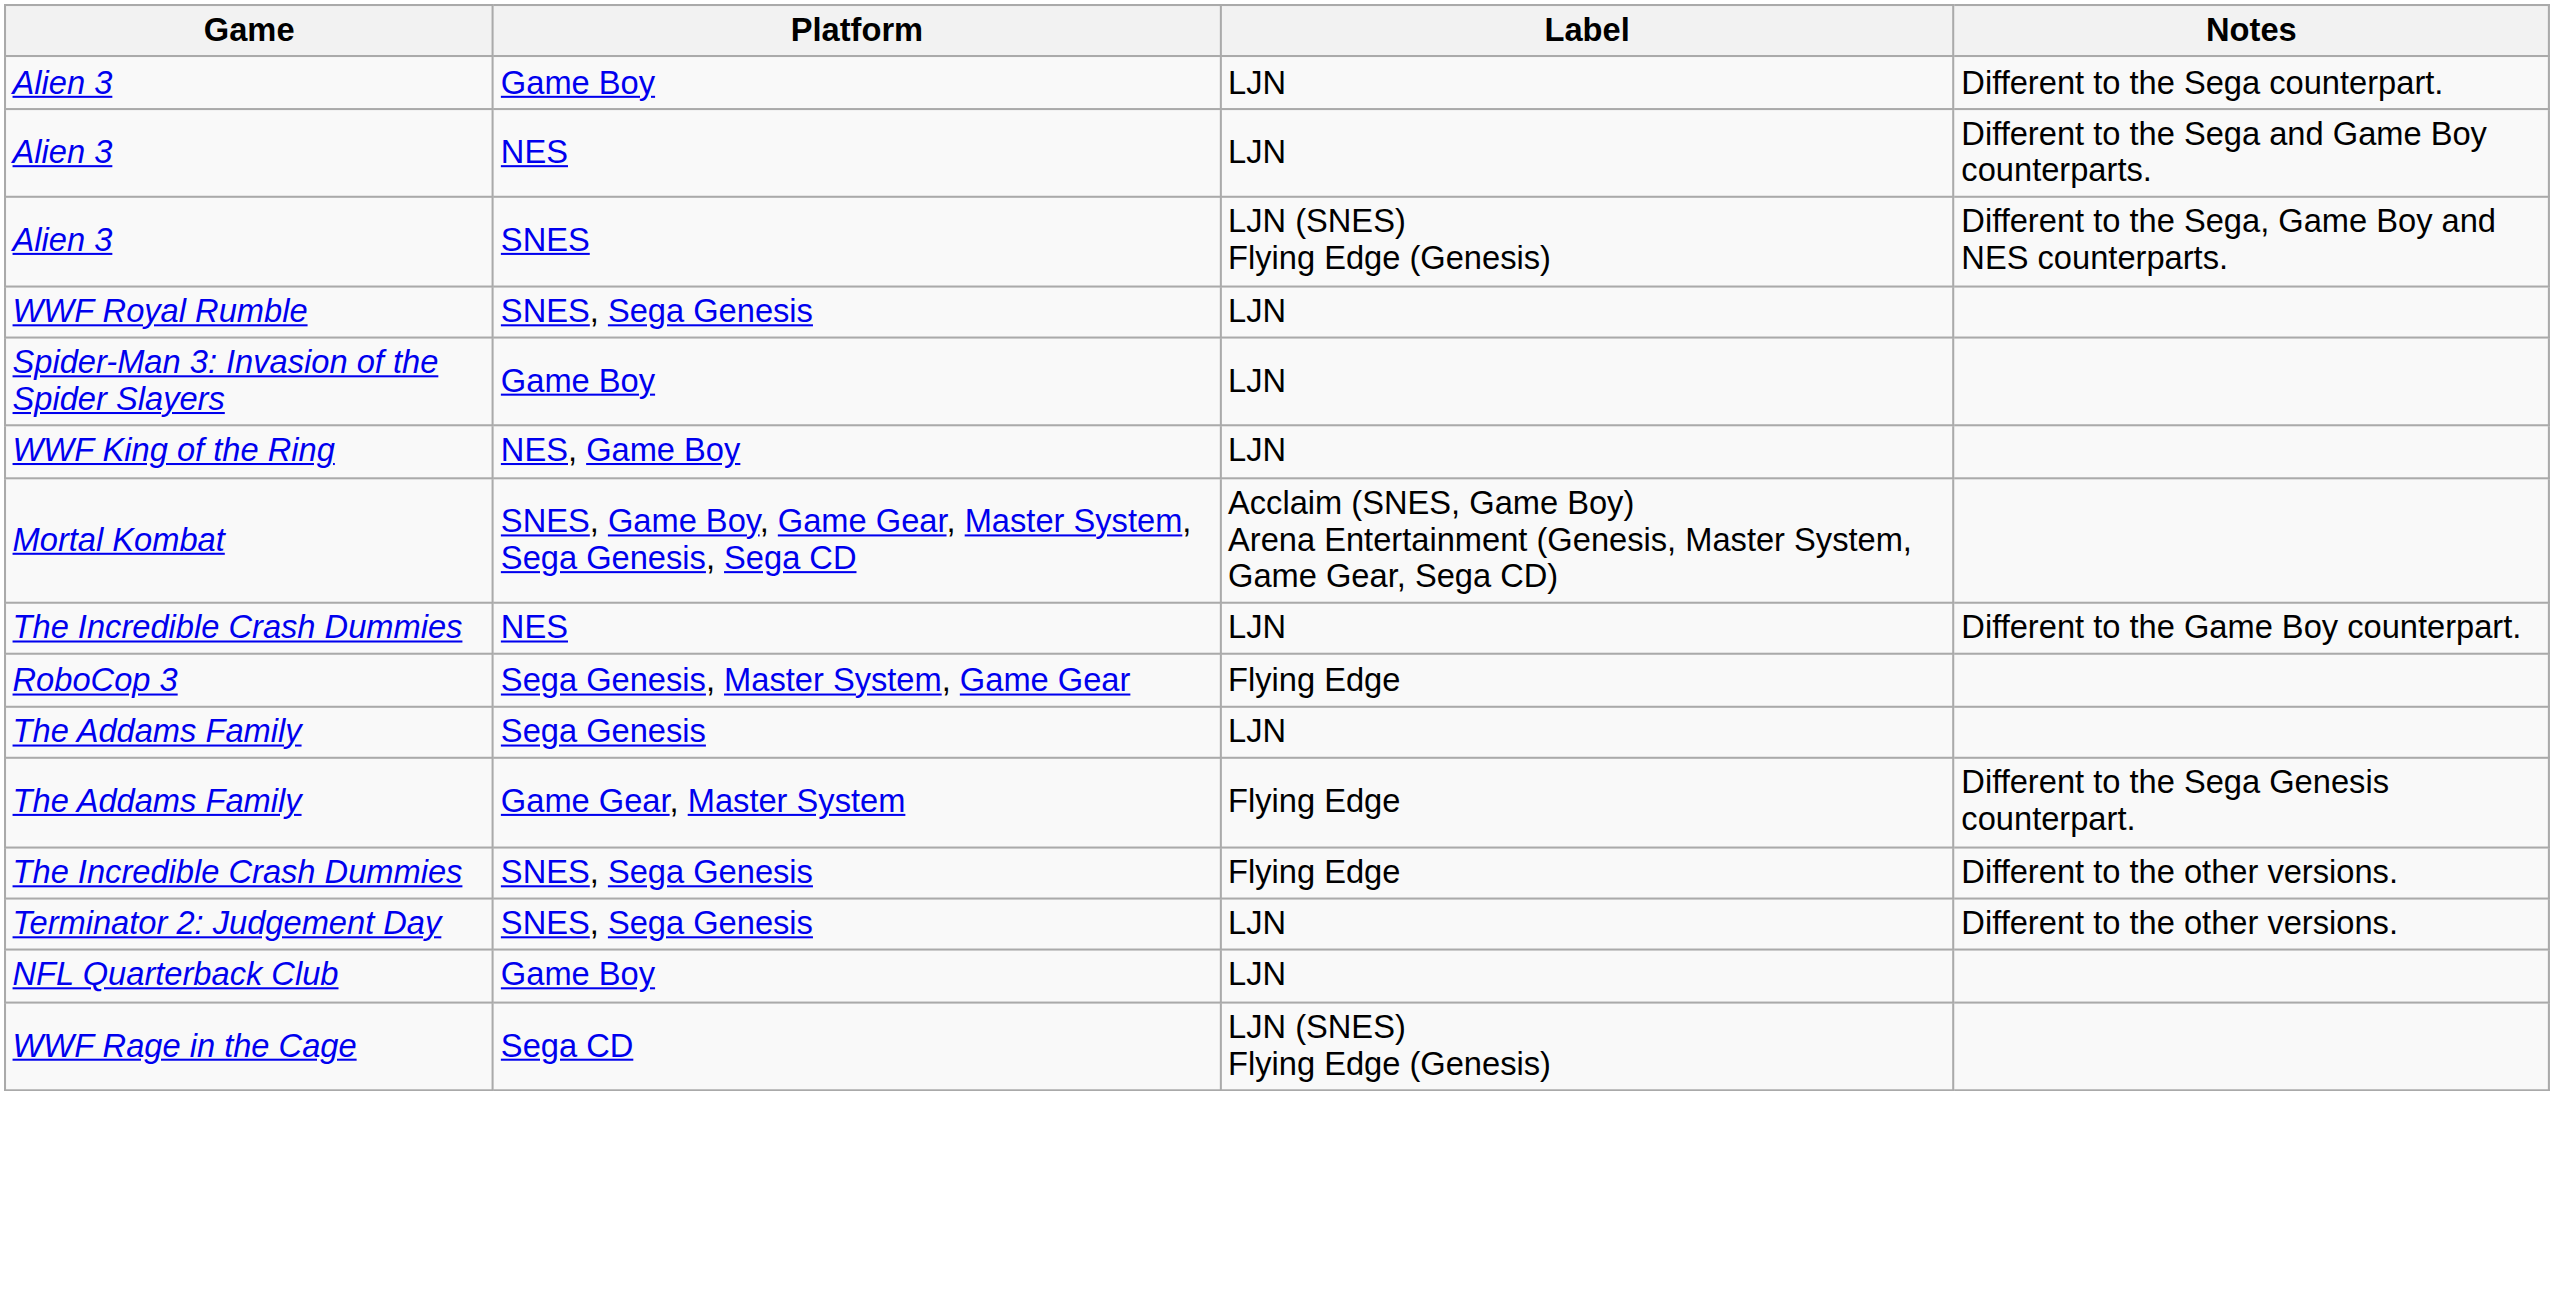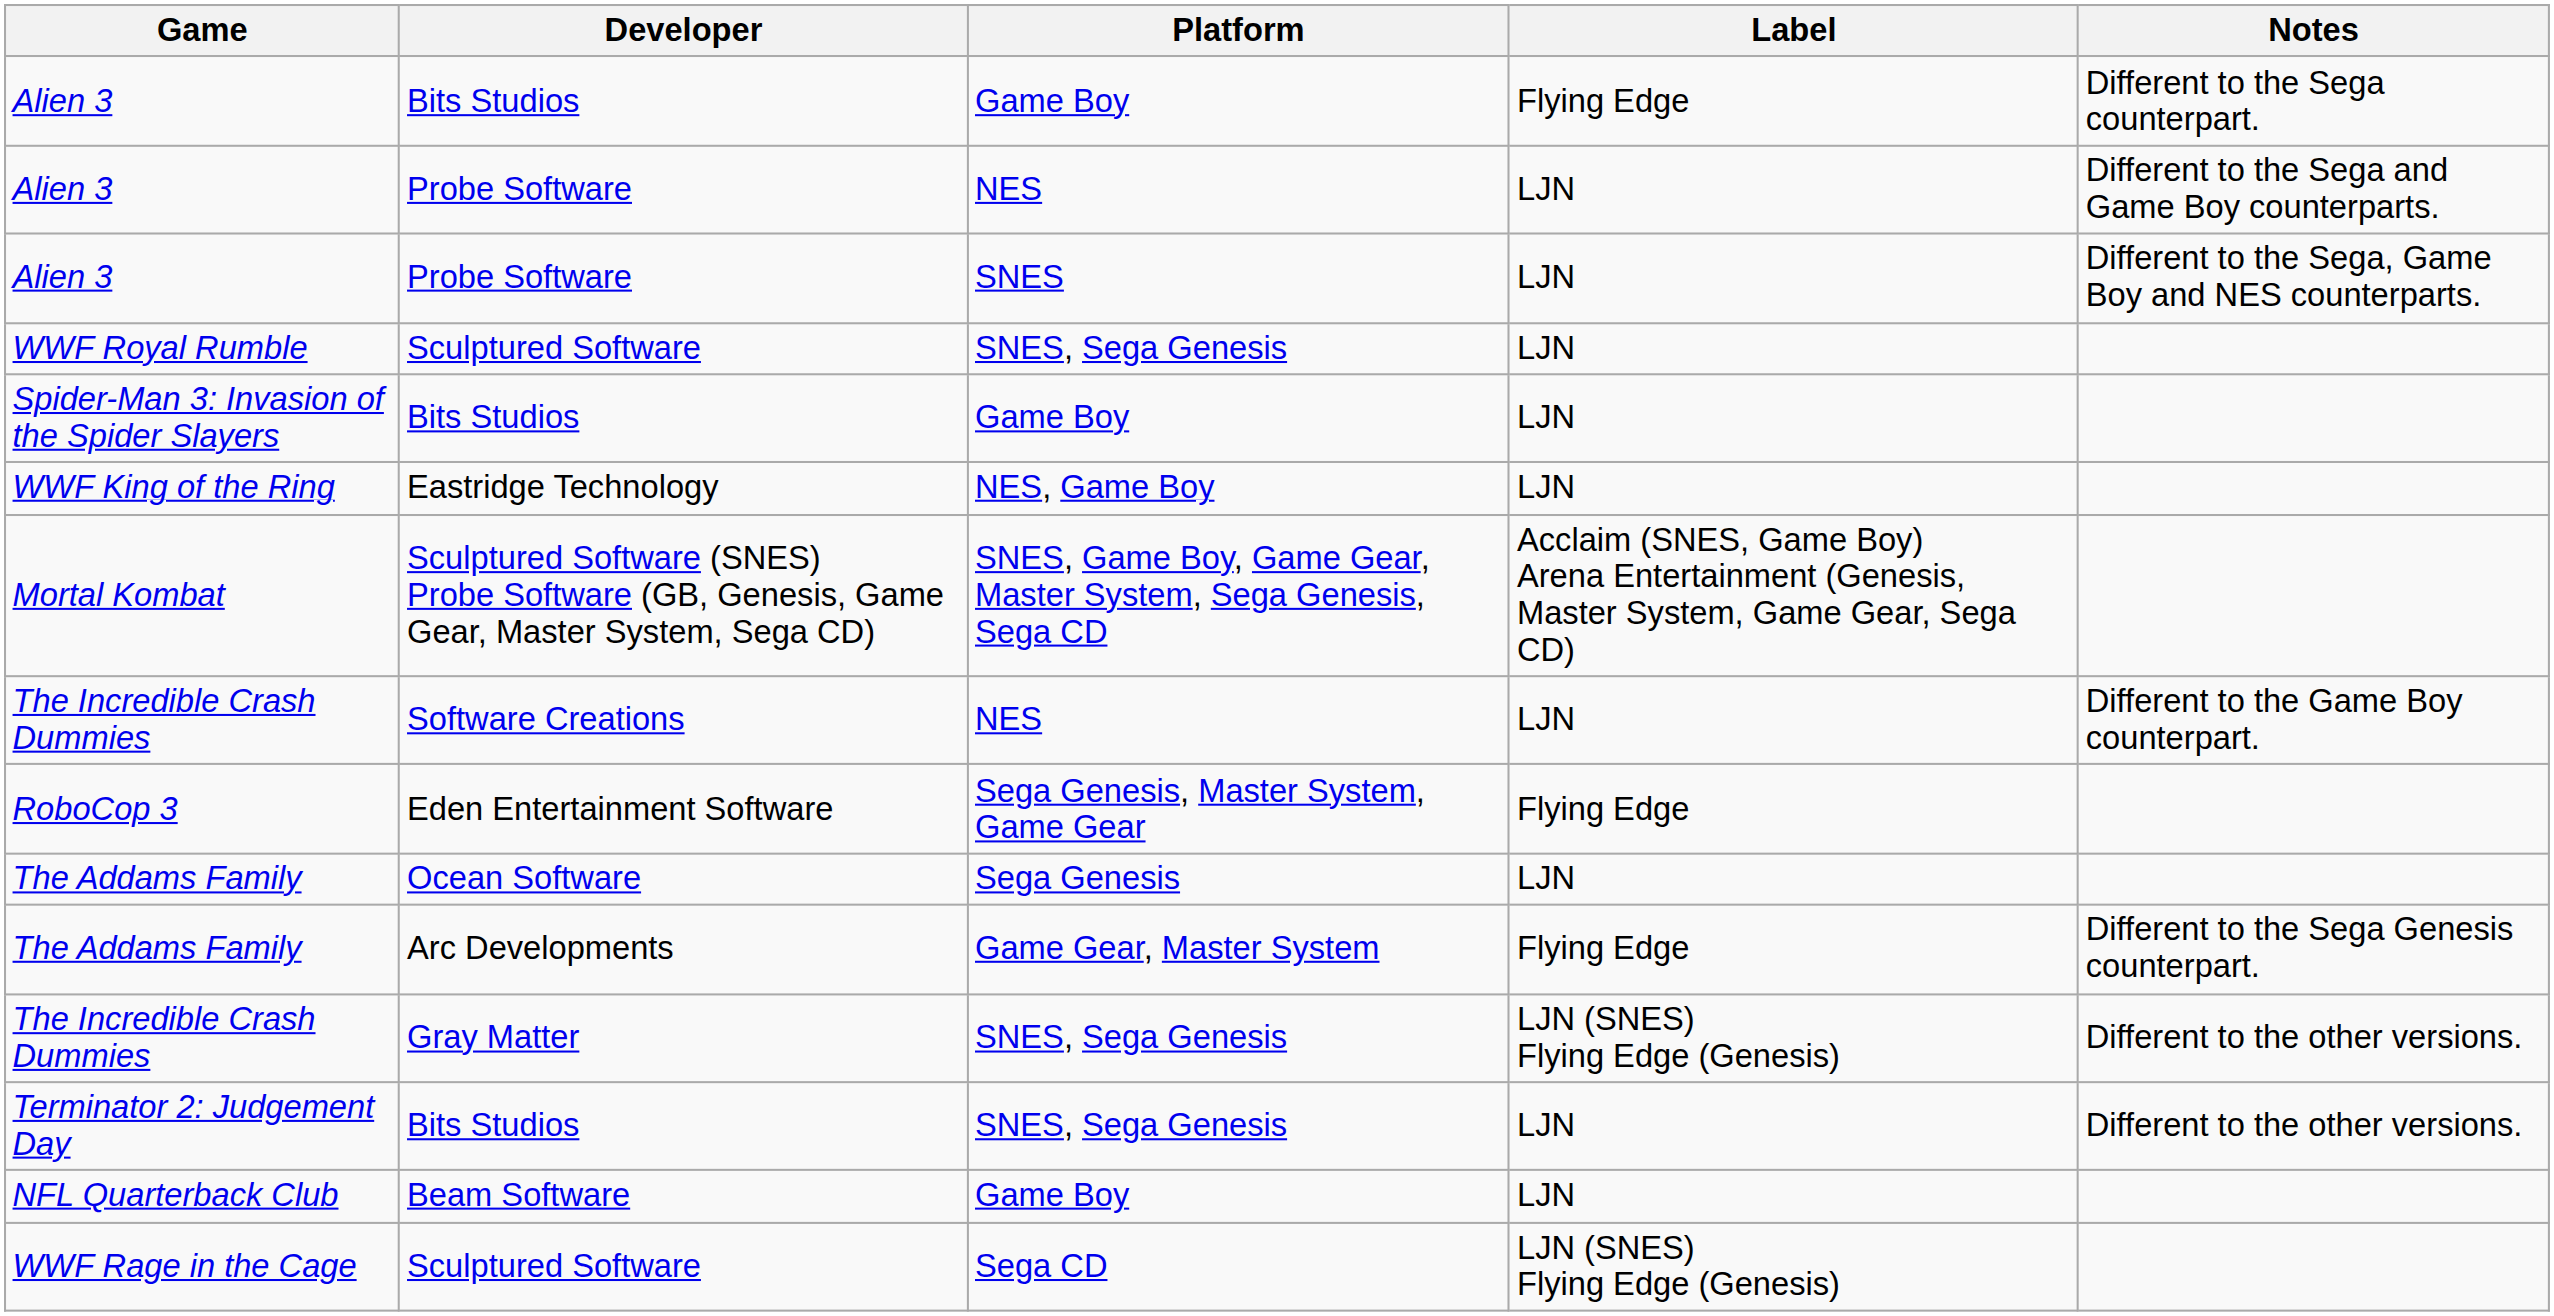+ column: Developer | Bits Studios | Probe Software | Probe Software | Sculptured Software | Bits Studios | Eastridge Technology | Sculptured Software (SNES) Probe Software (GB, Genesis, Game Gear, Master System, Sega CD) | Software Creations | Eden Entertainment Software | Ocean Software | Arc Developments | Gray Matter | Bits Studios | Beam Software | Sculptured Software
Alien 3 / Game Boy | Label: LJN -> Flying Edge
Alien 3 / SNES | Label: LJN (SNES) Flying Edge (Genesis) -> LJN
The Incredible Crash Dummies / SNES, Sega Genesis | Label: Flying Edge -> LJN (SNES) Flying Edge (Genesis)
